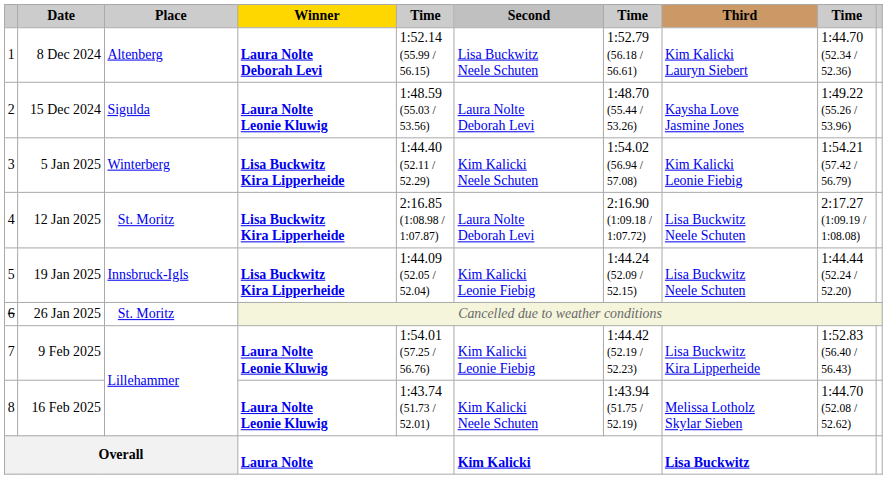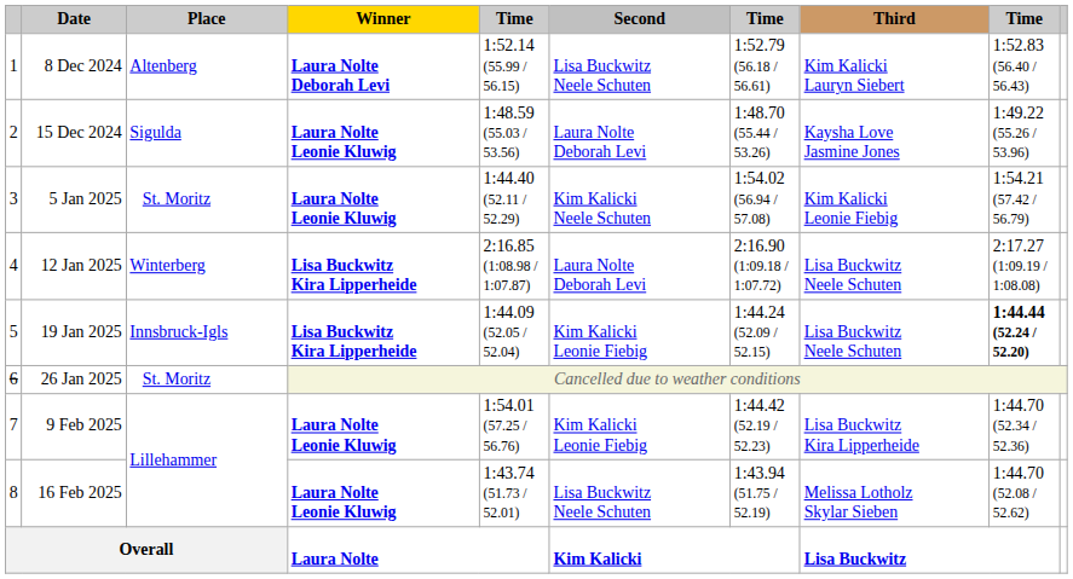8 Dec 2024 | column 9: 1:44.70 (52.34 / 52.36) -> 1:52.83 (56.40 / 56.43)
5 Jan 2025 | Place: Winterberg -> St. Moritz
5 Jan 2025 | Winner: Lisa Buckwitz Kira Lipperheide -> Laura Nolte Leonie Kluwig
12 Jan 2025 | Place: St. Moritz -> Winterberg
19 Jan 2025 | column 9: normal -> bold
9 Feb 2025 | column 9: 1:52.83 (56.40 / 56.43) -> 1:44.70 (52.34 / 52.36)
16 Feb 2025 | Second: Kim Kalicki Neele Schuten -> Lisa Buckwitz Neele Schuten
